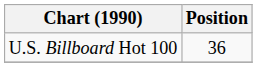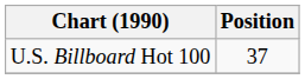U.S. Billboard Hot 100 | Position: 36 -> 37
